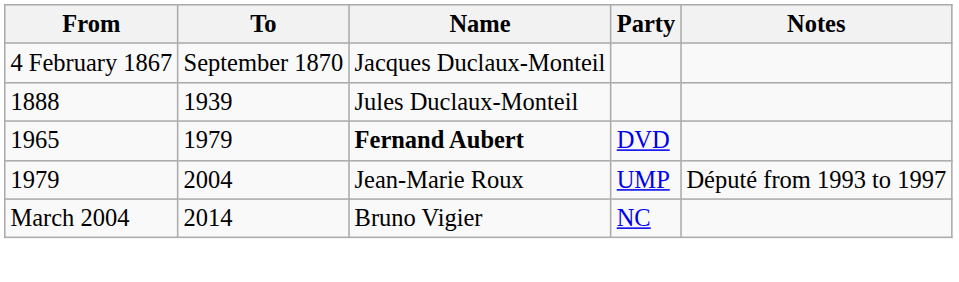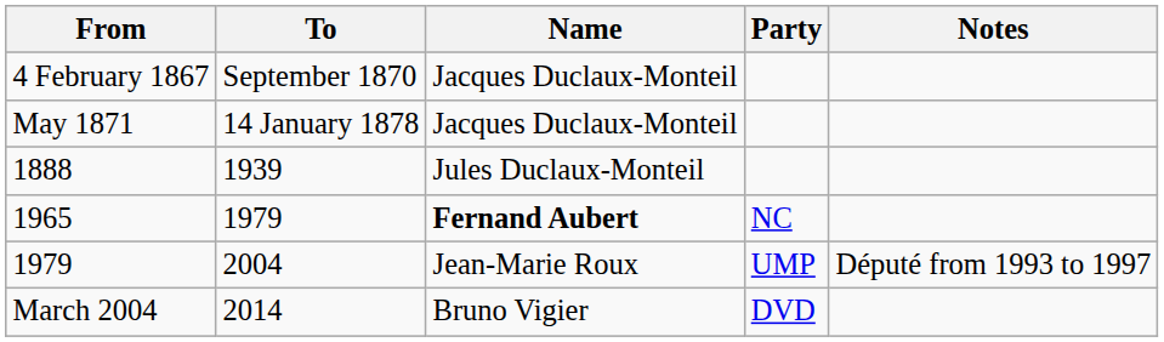+ row: May 1871 | 14 January 1878 | Jacques Duclaux-Monteil
1965 | Party: DVD -> NC
March 2004 | Party: NC -> DVD
